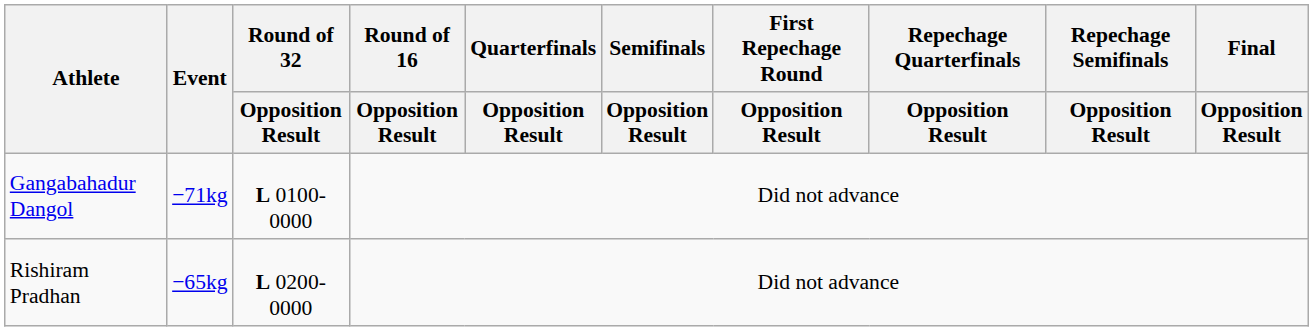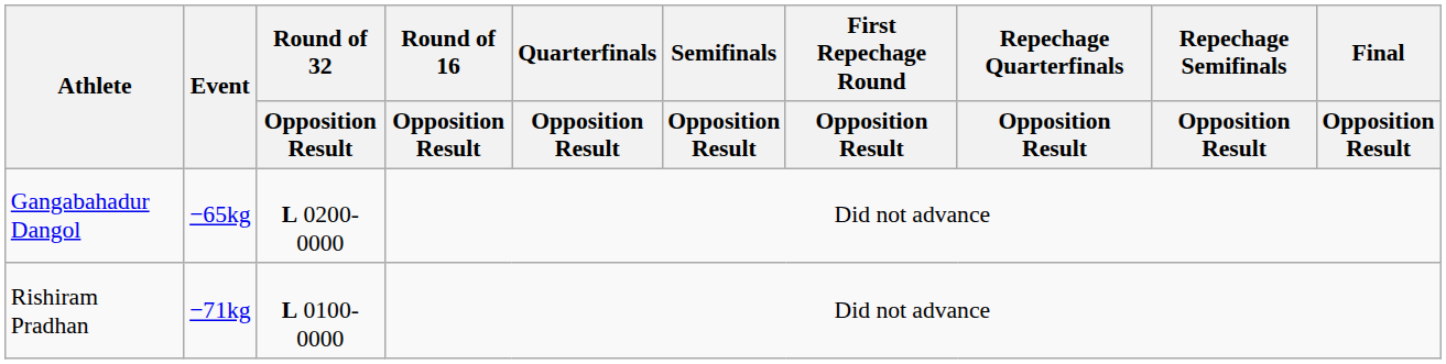Gangabahadur Dangol | Event: −71kg -> −65kg
Gangabahadur Dangol | Round of 32 / Opposition Result: L 0100-0000 -> L 0200-0000
Rishiram Pradhan | Event: −65kg -> −71kg
Rishiram Pradhan | Round of 32 / Opposition Result: L 0200-0000 -> L 0100-0000
